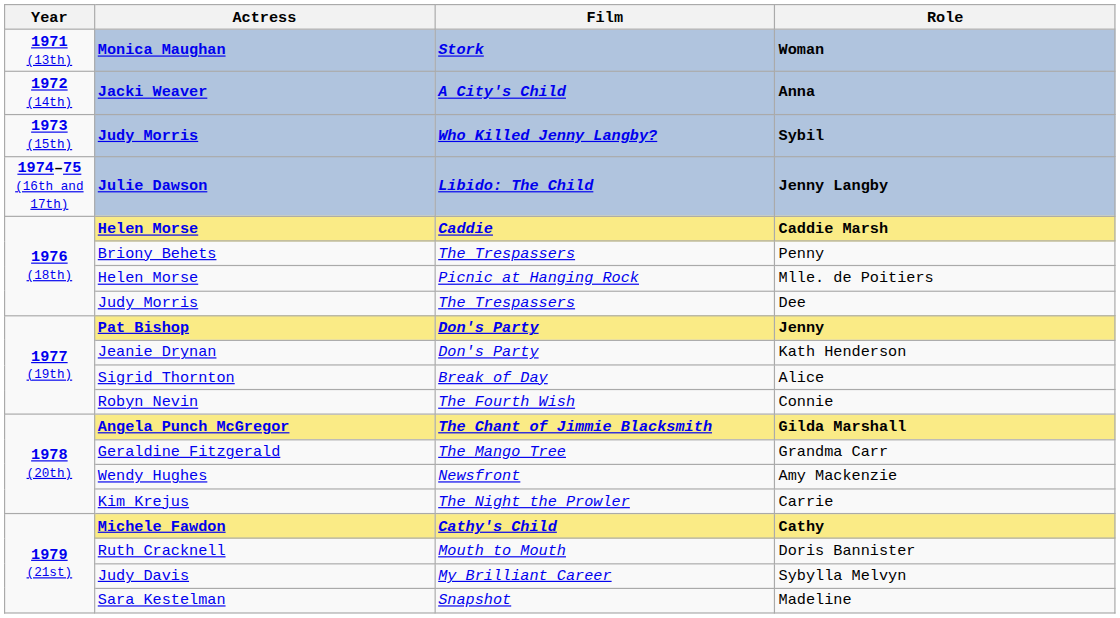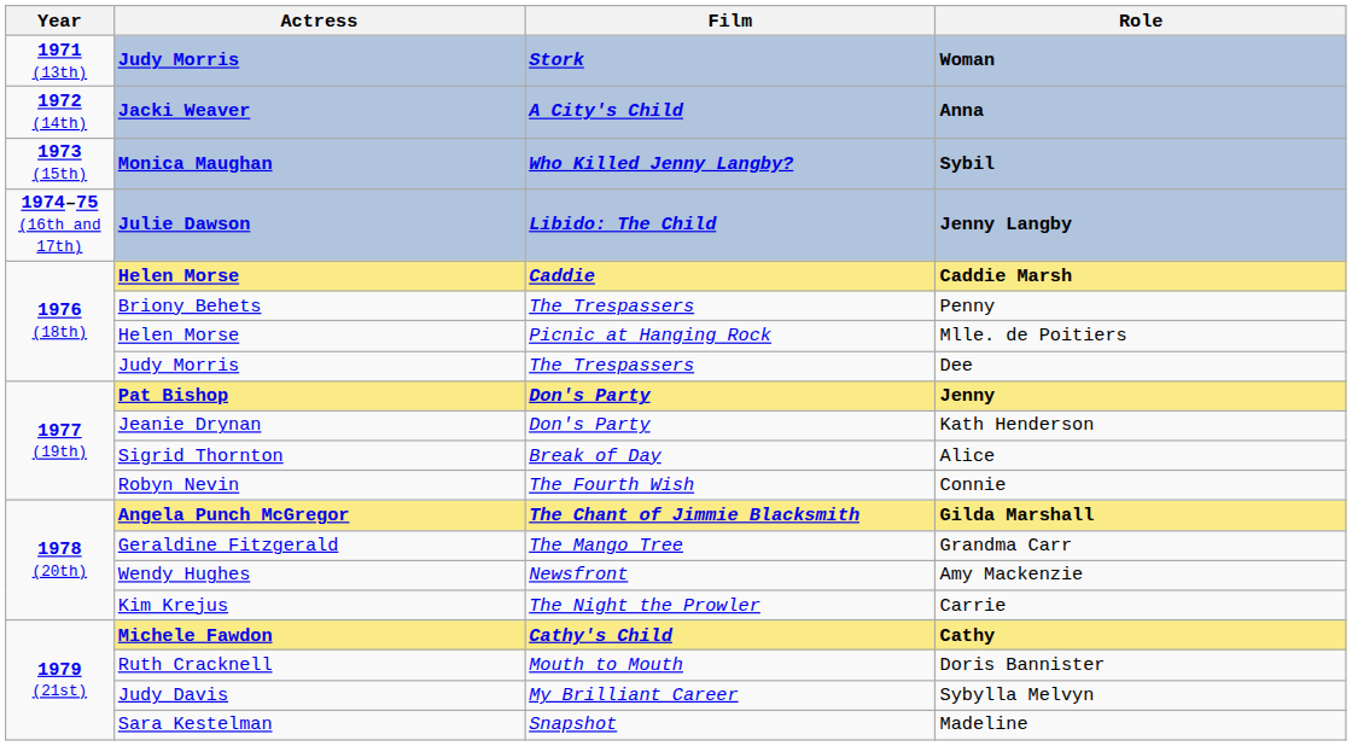Woman | Actress: Monica Maughan -> Judy Morris
Sybil | Actress: Judy Morris -> Monica Maughan
